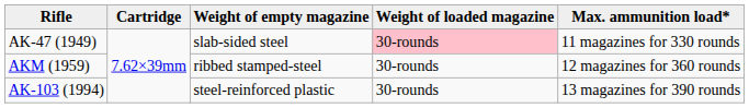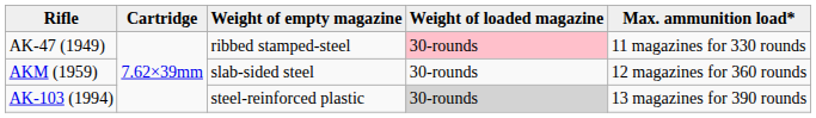AK-47 (1949) | Weight of empty magazine: slab-sided steel -> ribbed stamped-steel
AKM (1959) | Weight of empty magazine: ribbed stamped-steel -> slab-sided steel
AK-103 (1994) | Weight of loaded magazine: no background -> lightgrey background
